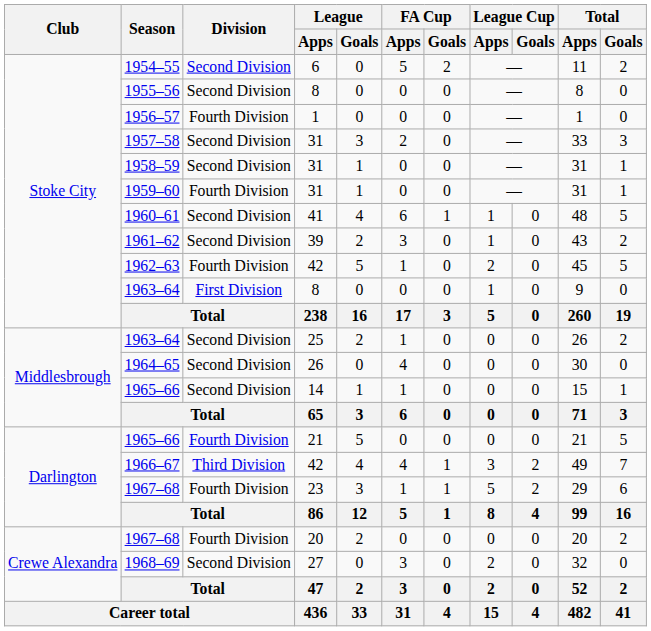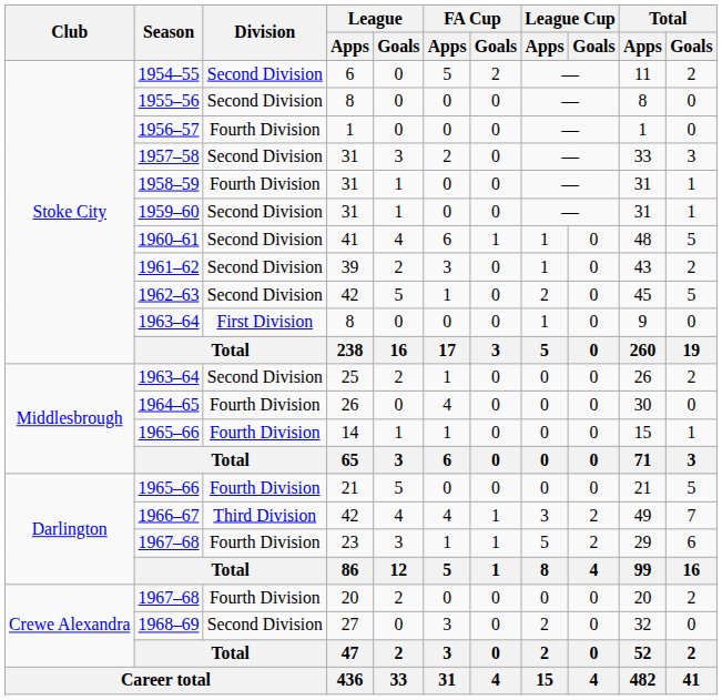1958–59 | Division: Second Division -> Fourth Division
1959–60 | Division: Fourth Division -> Second Division
1962–63 | Division: Fourth Division -> Second Division
1964–65 | Division: Second Division -> Fourth Division
1965–66 / 14 | Division: Second Division -> Fourth Division
